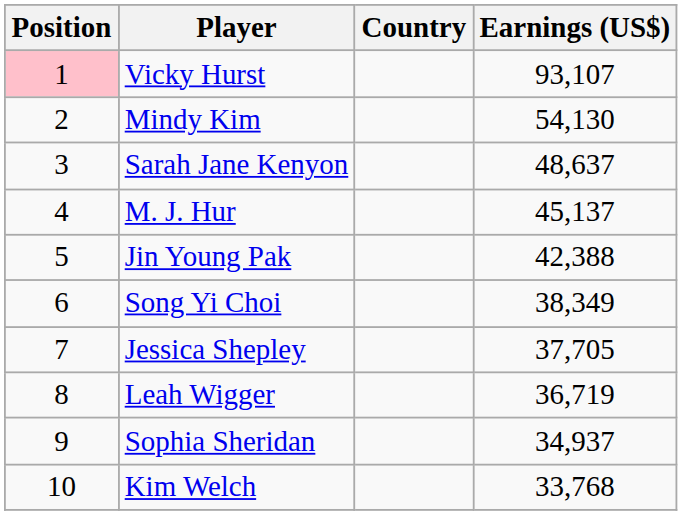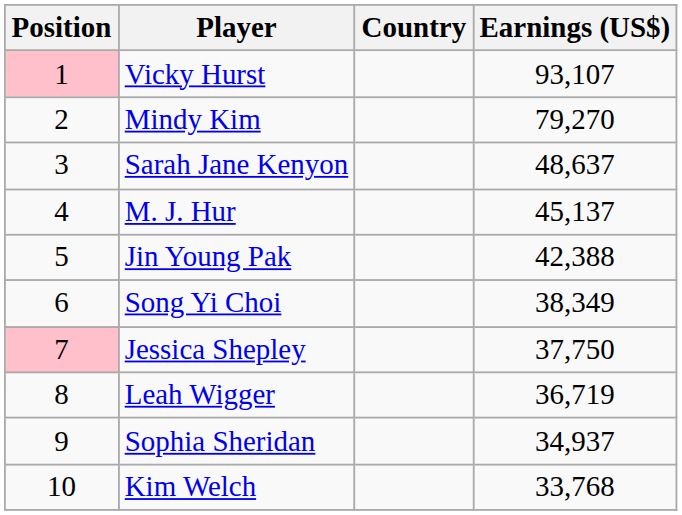Mindy Kim | Earnings (US$): 54,130 -> 79,270
Jessica Shepley | Position: no background -> pink background
Jessica Shepley | Earnings (US$): 37,705 -> 37,750
